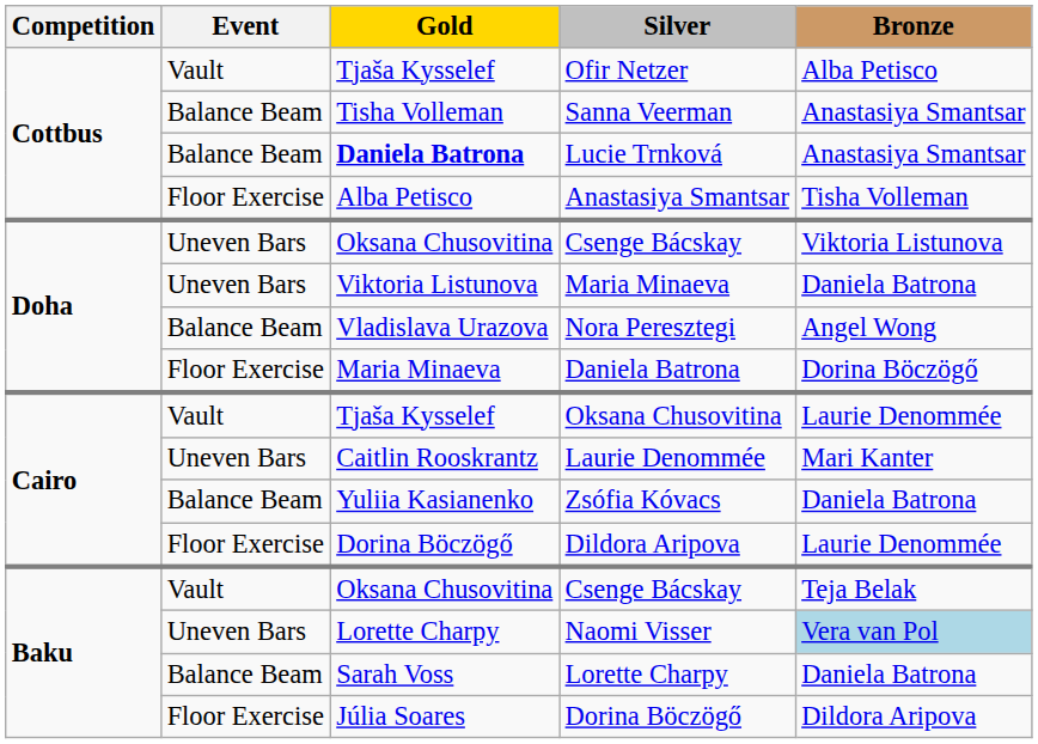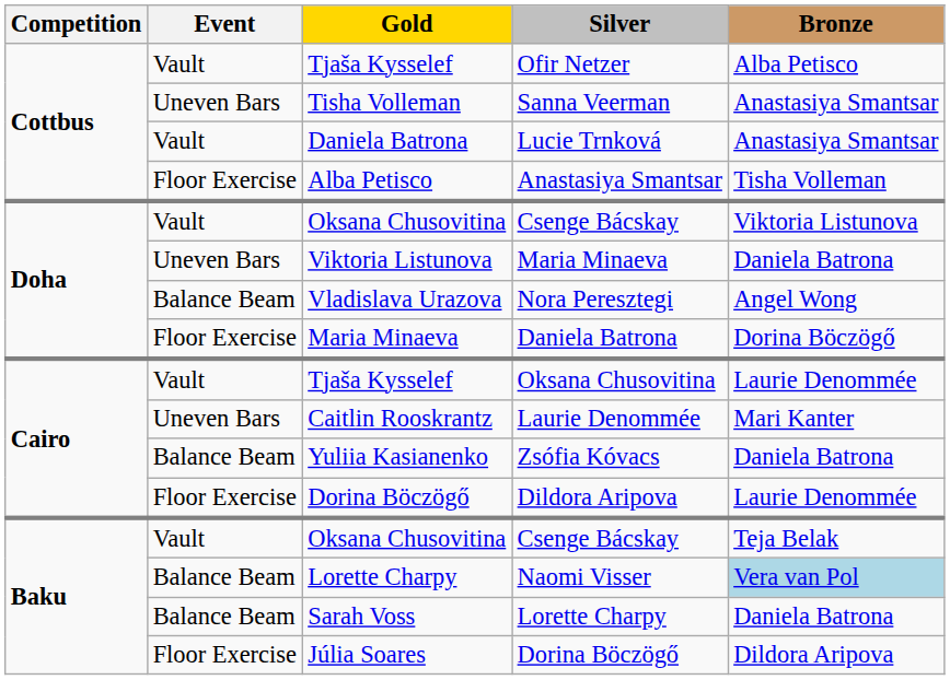Sanna Veerman | Event: Balance Beam -> Uneven Bars
Lucie Trnková | Event: Balance Beam -> Vault
Lucie Trnková | Gold: bold -> normal
Doha / Csenge Bácskay | Event: Uneven Bars -> Vault
Naomi Visser | Event: Uneven Bars -> Balance Beam
